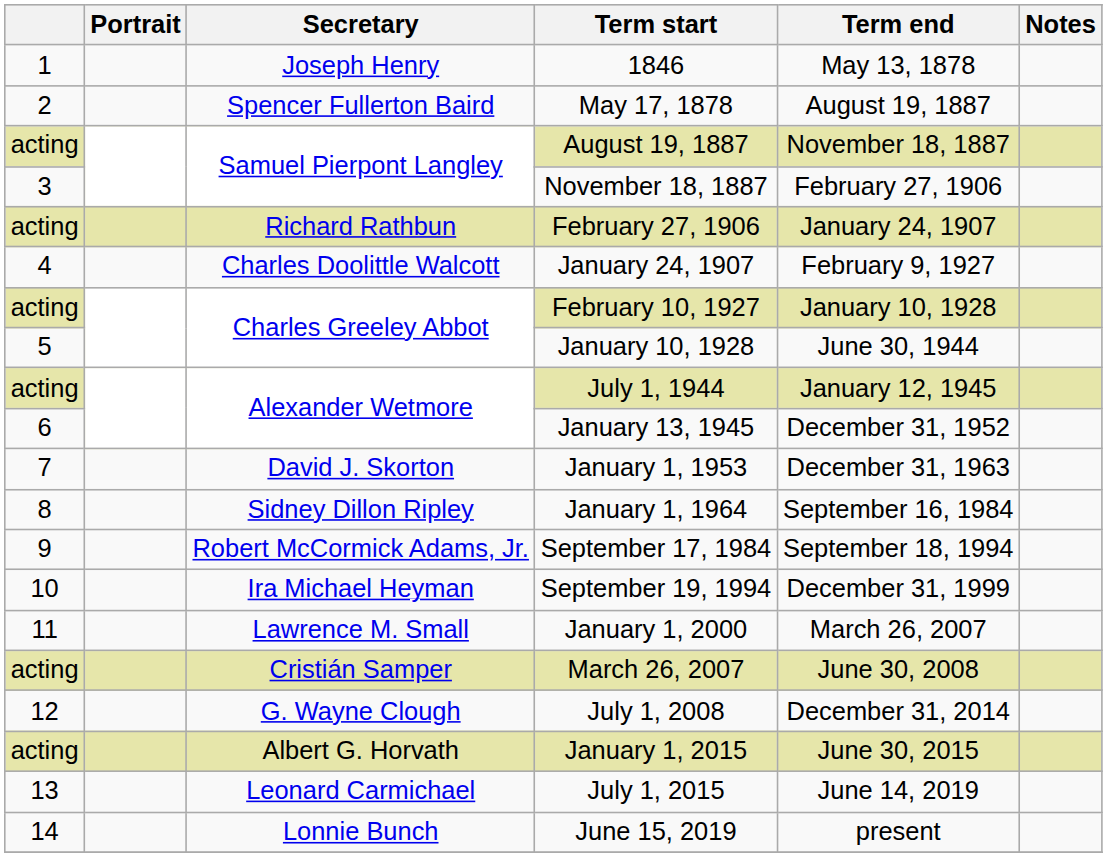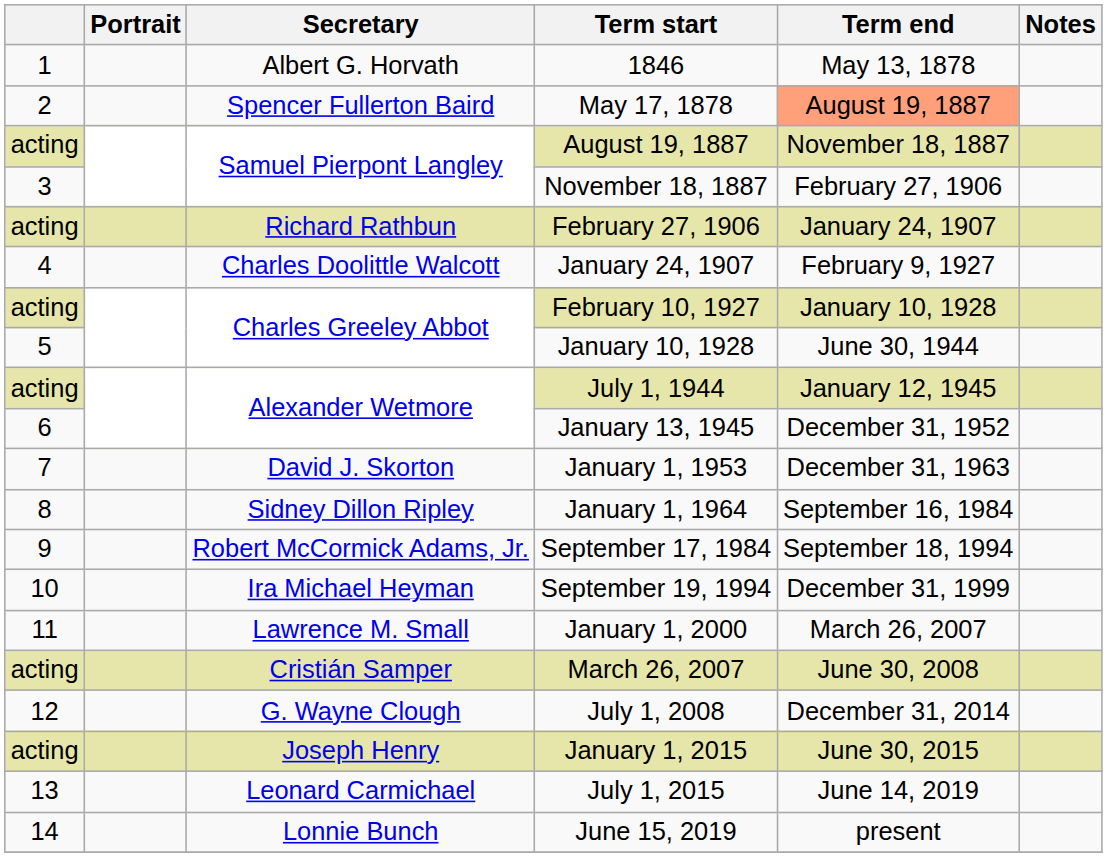1846 | Secretary: Joseph Henry -> Albert G. Horvath
May 17, 1878 | Term end: no background -> lightsalmon background
January 1, 2015 | Secretary: Albert G. Horvath -> Joseph Henry
